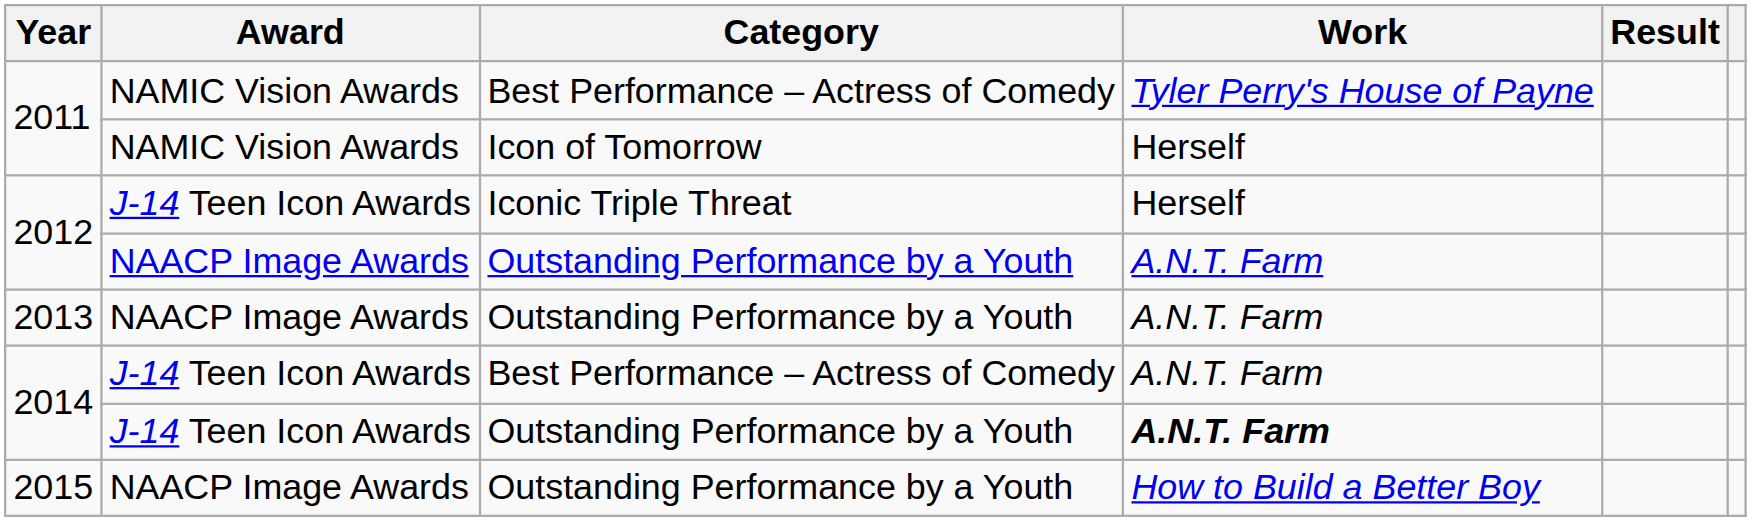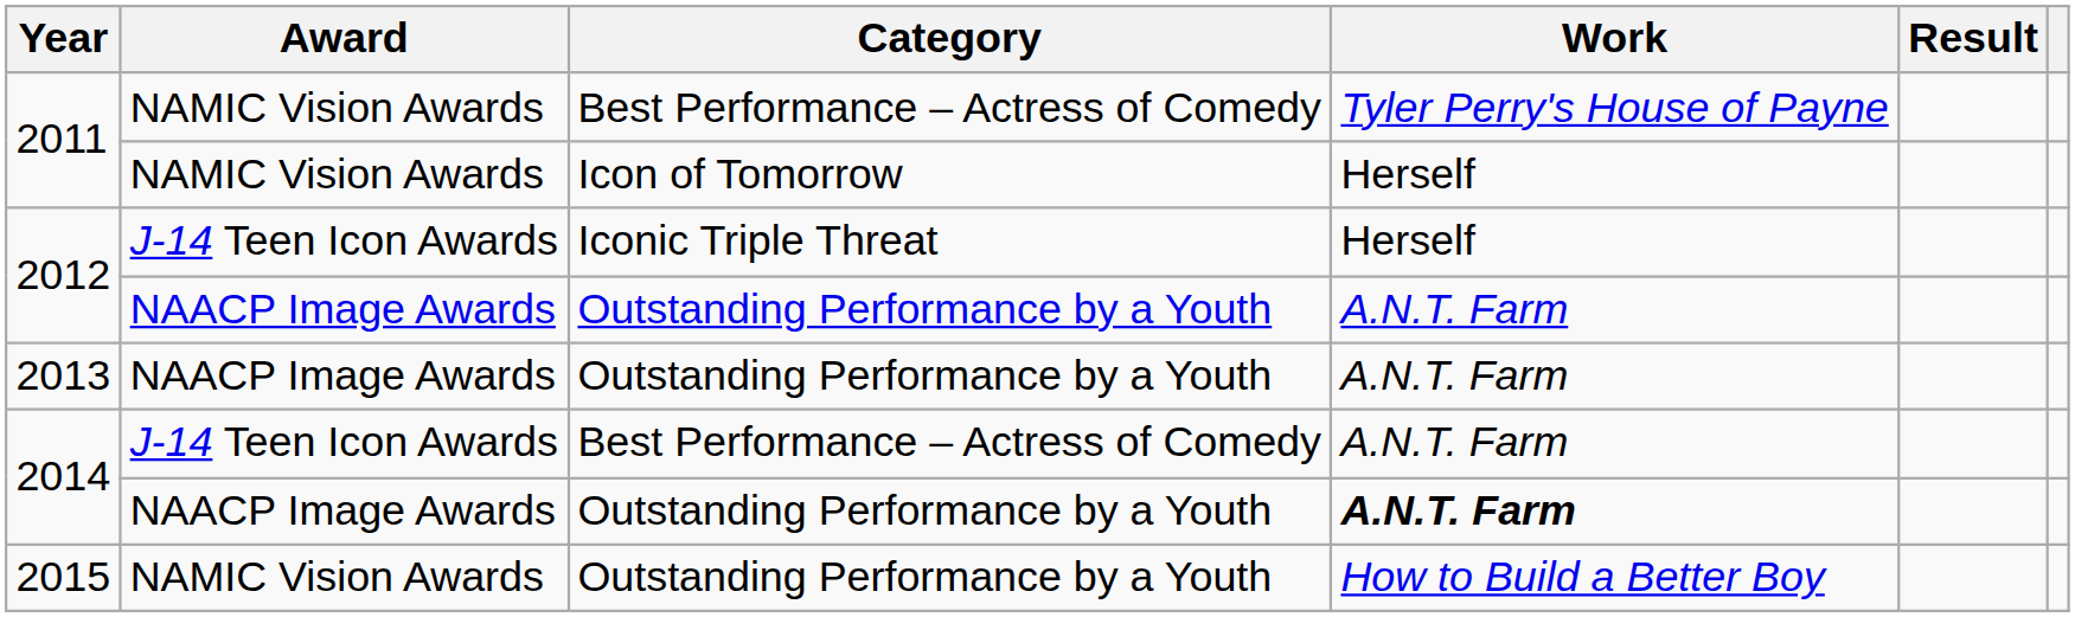2014 / Outstanding Performance by a Youth | Award: J-14 Teen Icon Awards -> NAACP Image Awards
2015 | Award: NAACP Image Awards -> NAMIC Vision Awards
